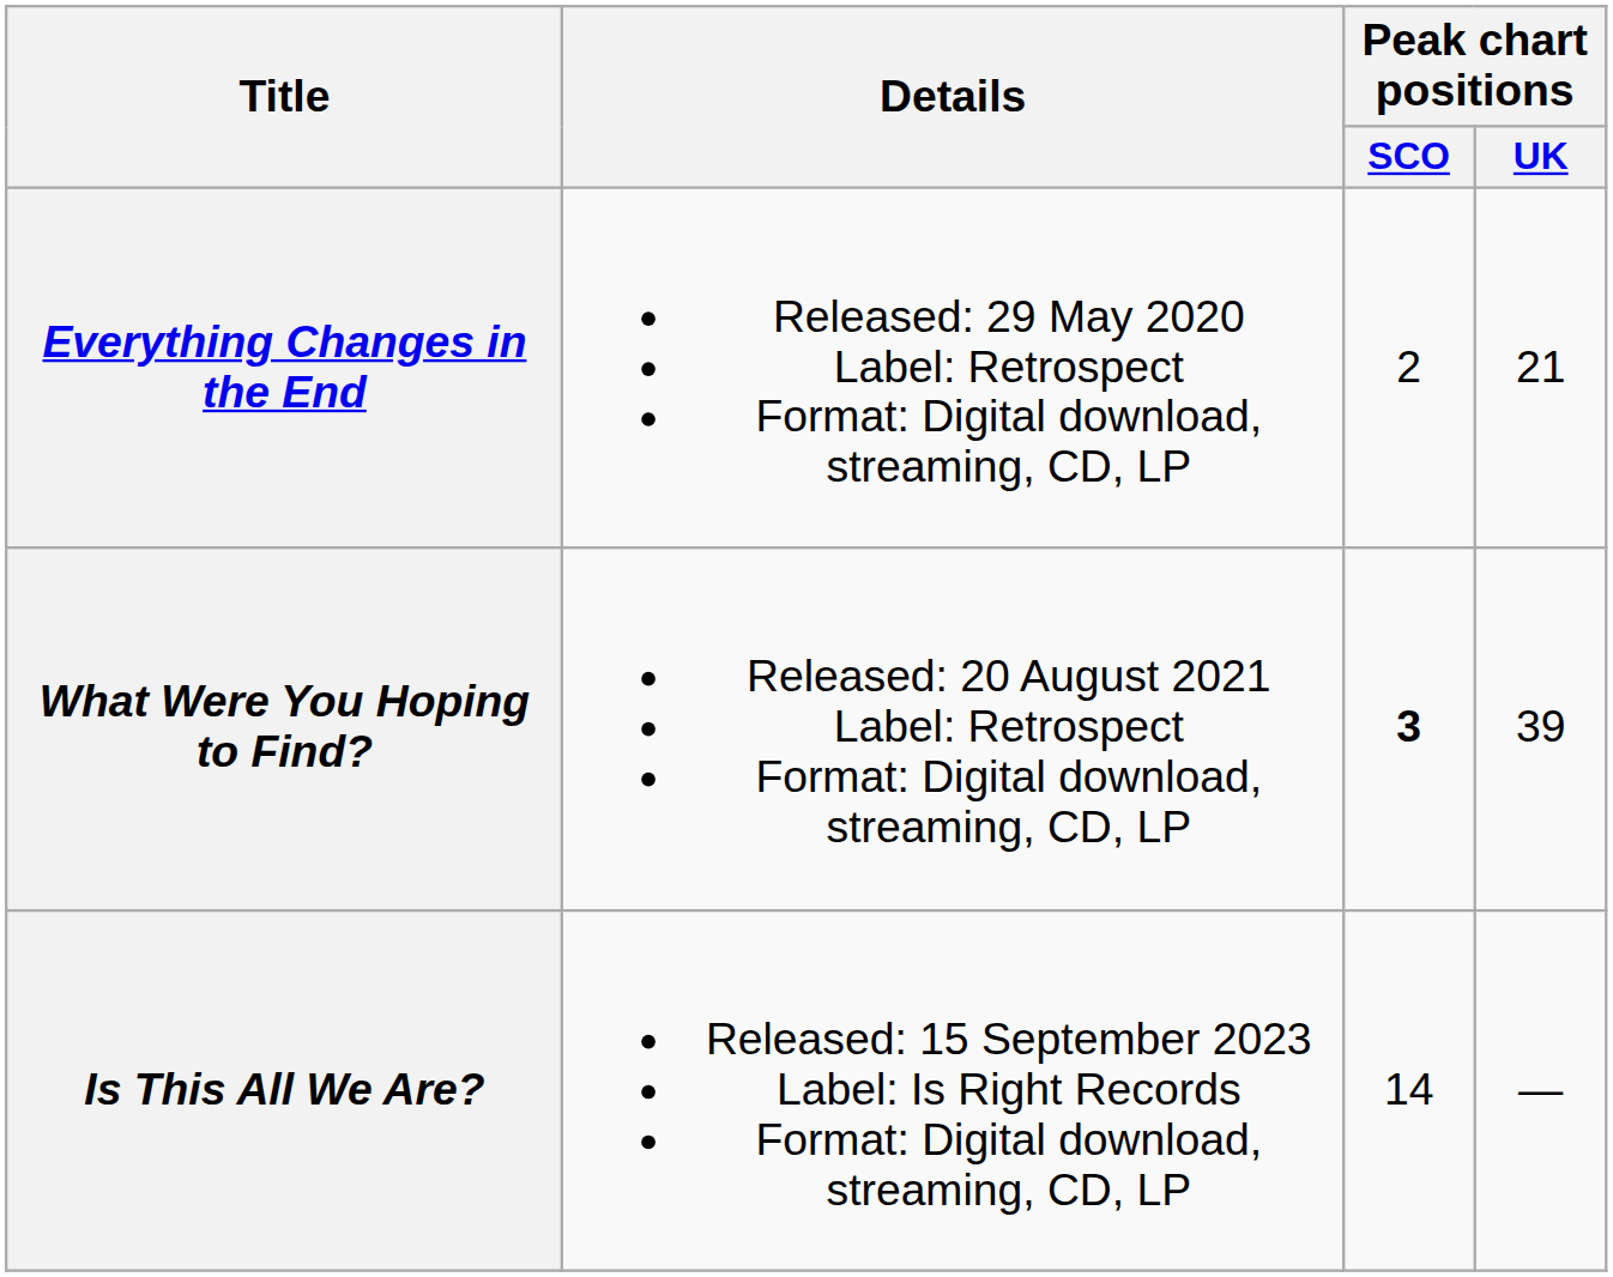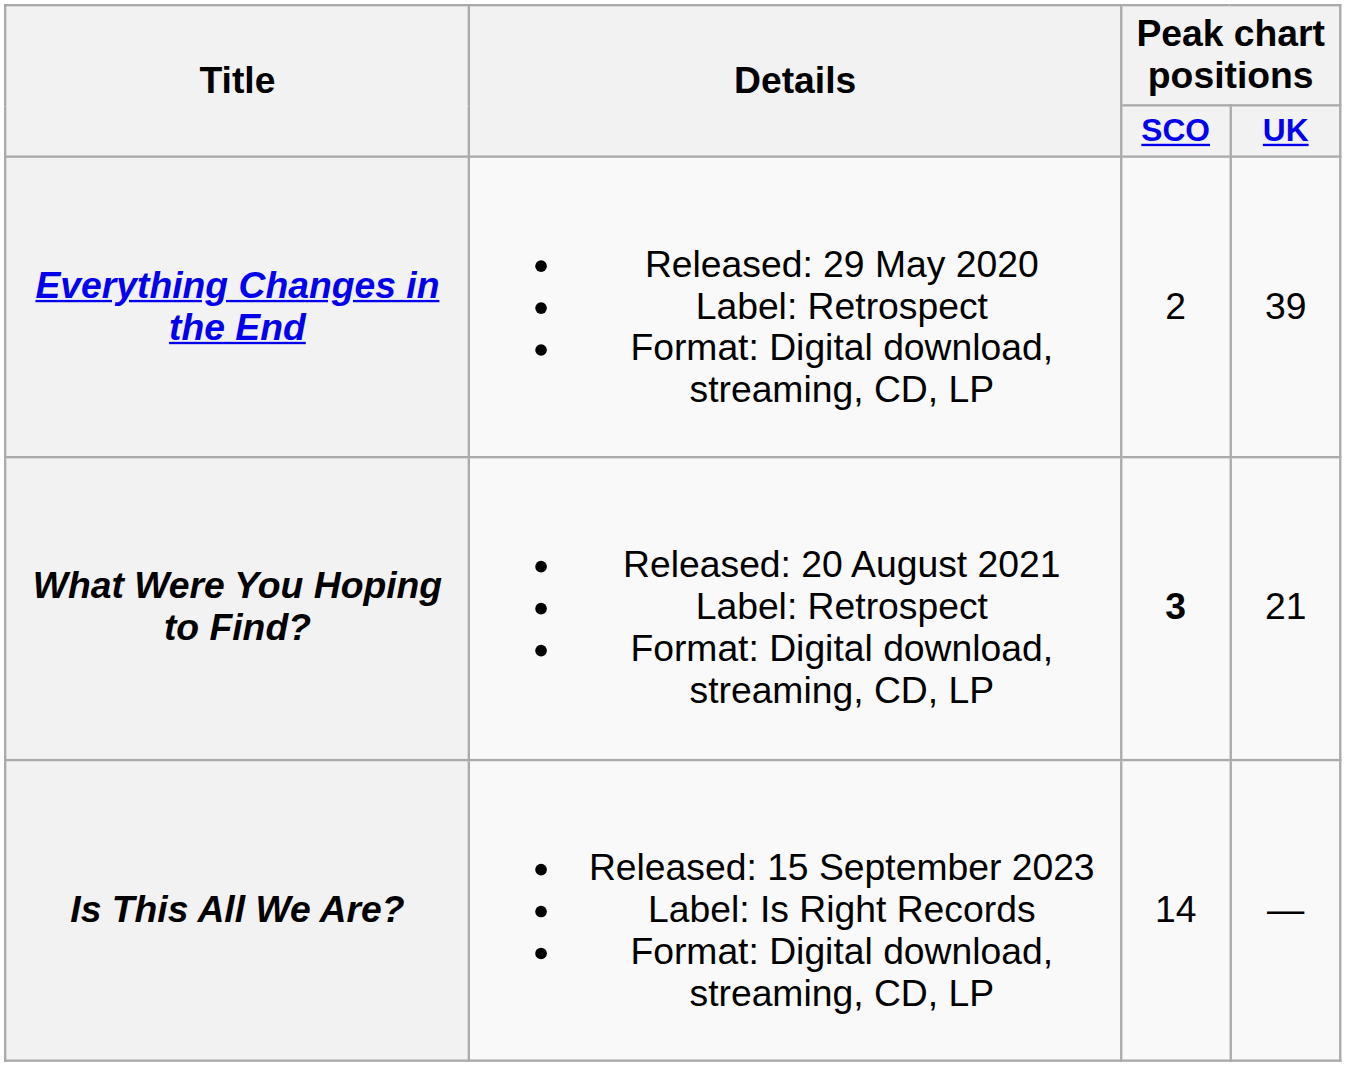Everything Changes in the End | Peak chart positions / UK: 21 -> 39
What Were You Hoping to Find? | Peak chart positions / UK: 39 -> 21
